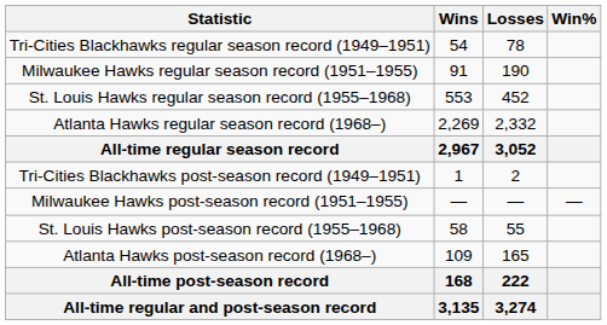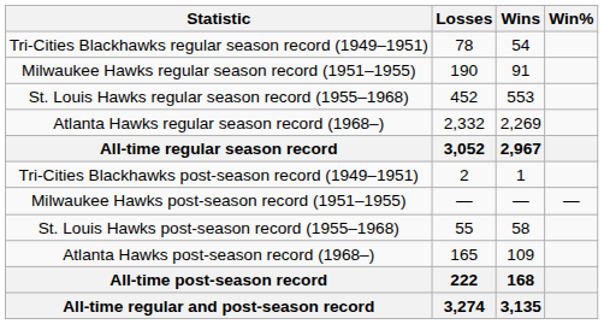columns swapped: Wins <-> Losses
